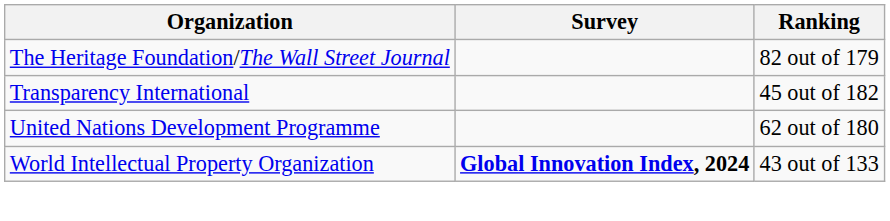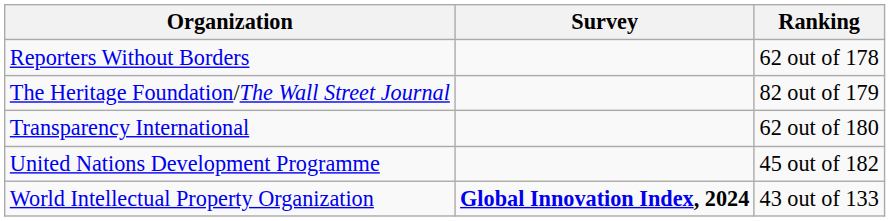+ row: Reporters Without Borders | 62 out of 178
Transparency International | Ranking: 45 out of 182 -> 62 out of 180
United Nations Development Programme | Ranking: 62 out of 180 -> 45 out of 182
